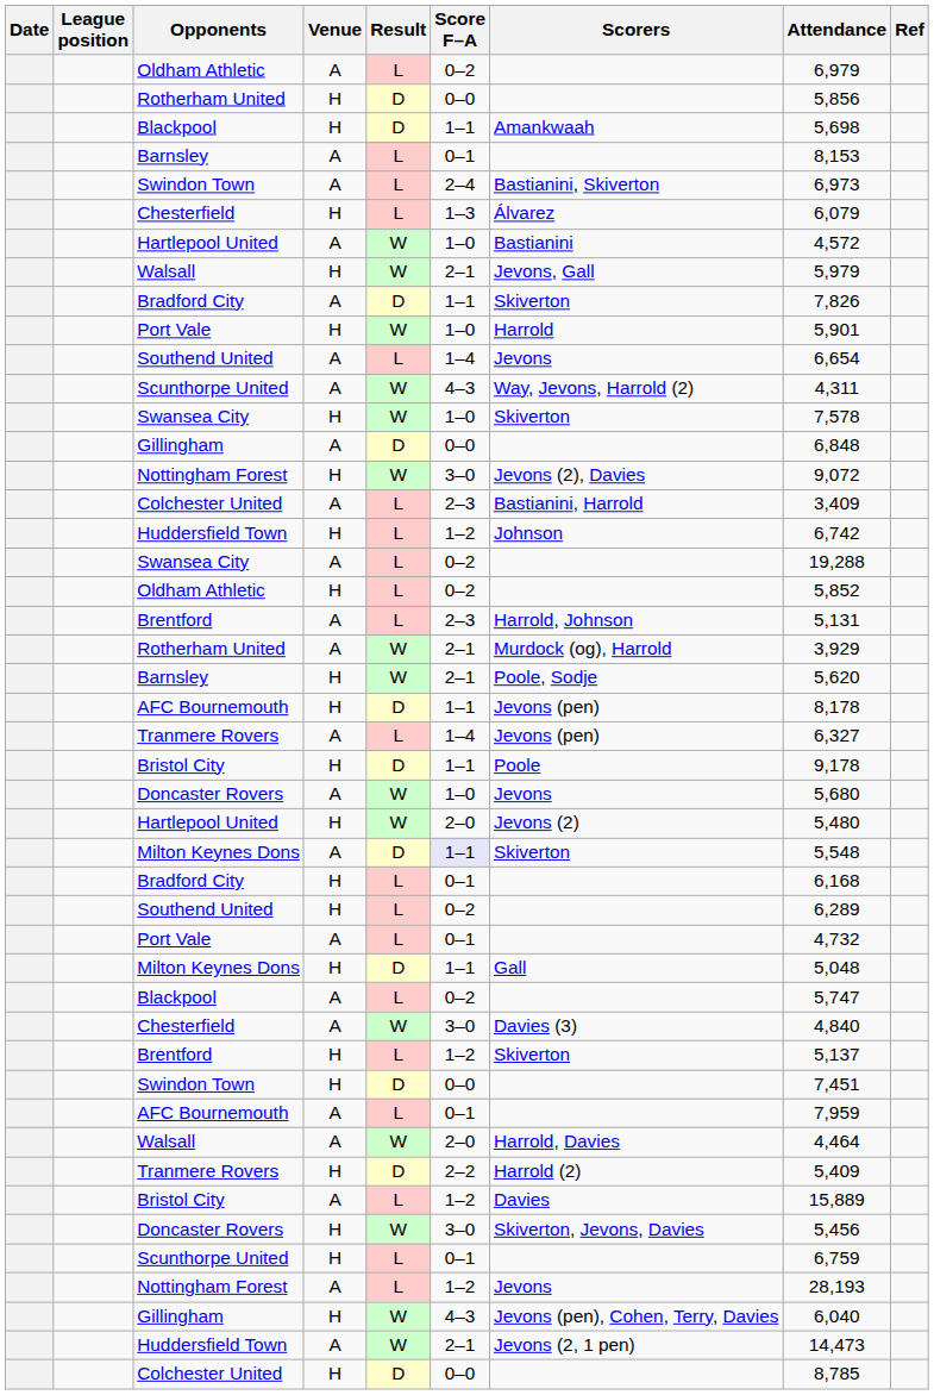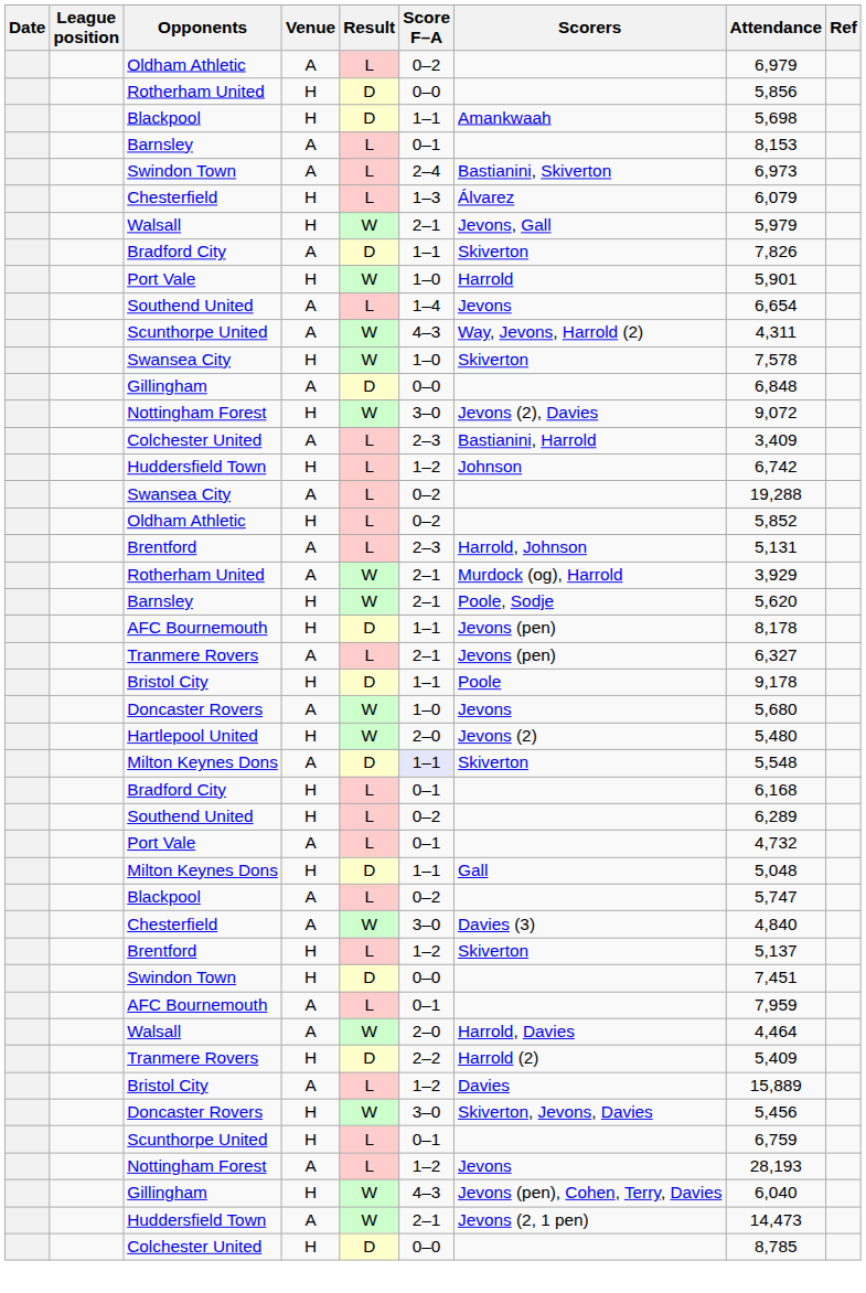- row: Hartlepool United | A | W | 1–0 | Bastianini | 4,572
Tranmere Rovers / A | Score F–A: 1–4 -> 2–1
